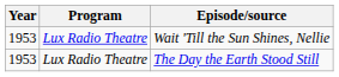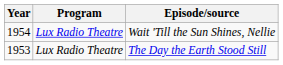Wait 'Till the Sun Shines, Nellie | Year: 1953 -> 1954
